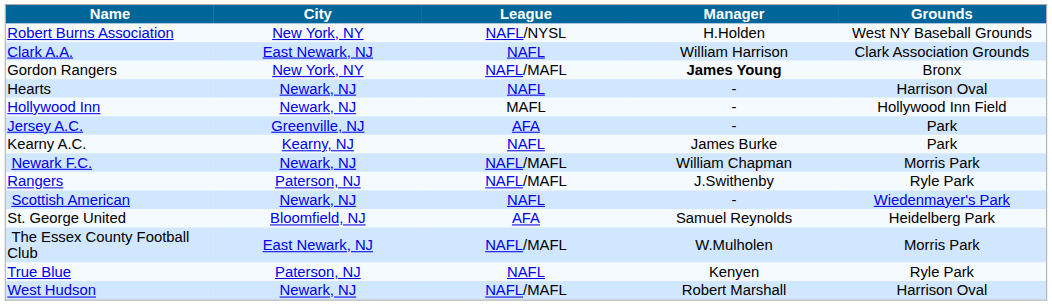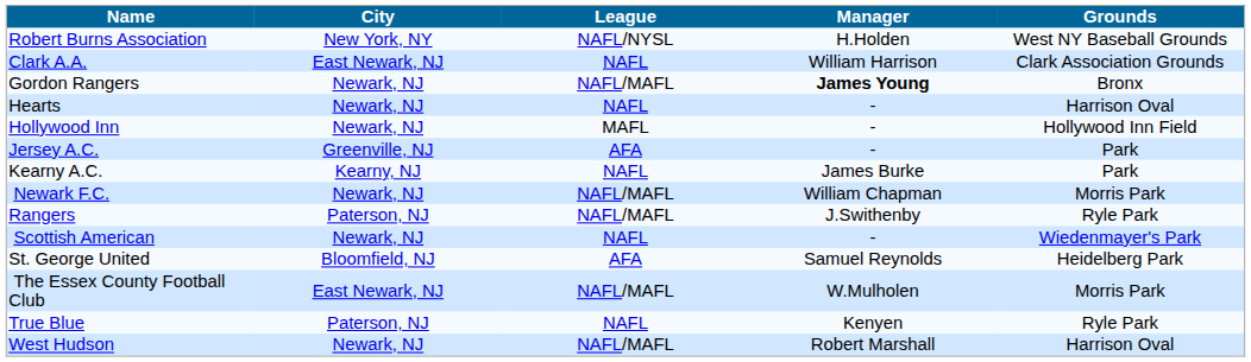Gordon Rangers | City: New York, NY -> Newark, NJ
